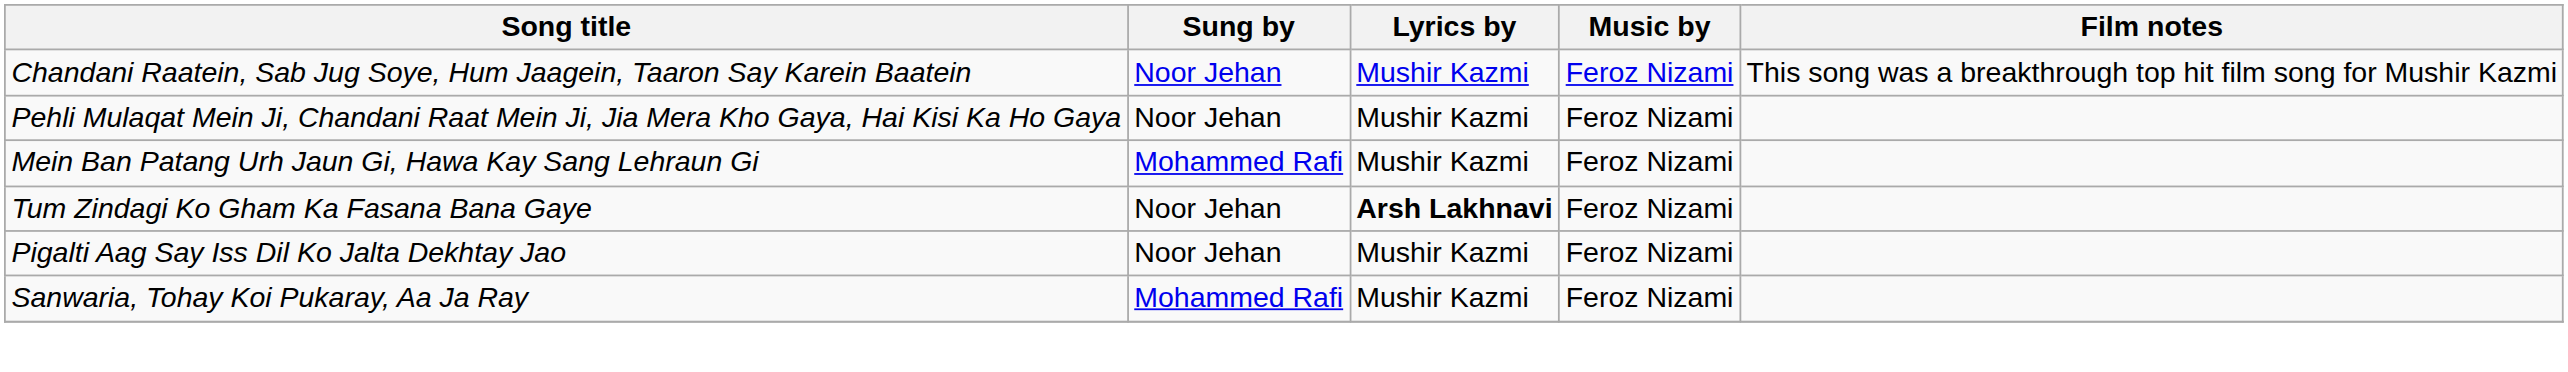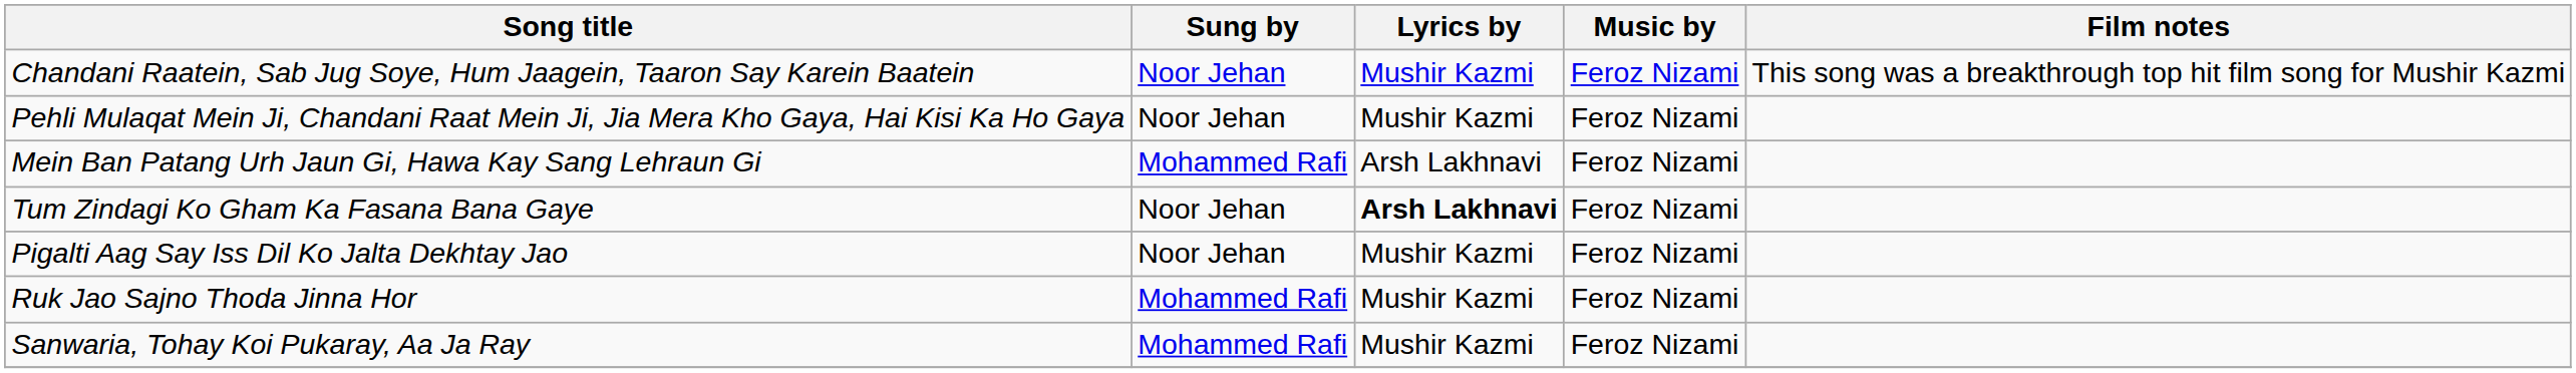Mein Ban Patang Urh Jaun Gi, Hawa Kay Sang Lehraun Gi | Lyrics by: Mushir Kazmi -> Arsh Lakhnavi
+ row: Ruk Jao Sajno Thoda Jinna Hor | Mohammed Rafi | Mushir Kazmi | Feroz Nizami
